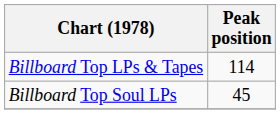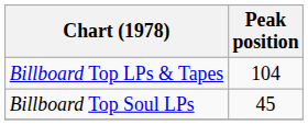Billboard Top LPs & Tapes | Peak position: 114 -> 104
